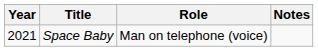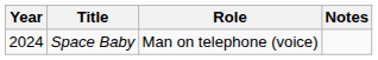Space Baby | Year: 2021 -> 2024
